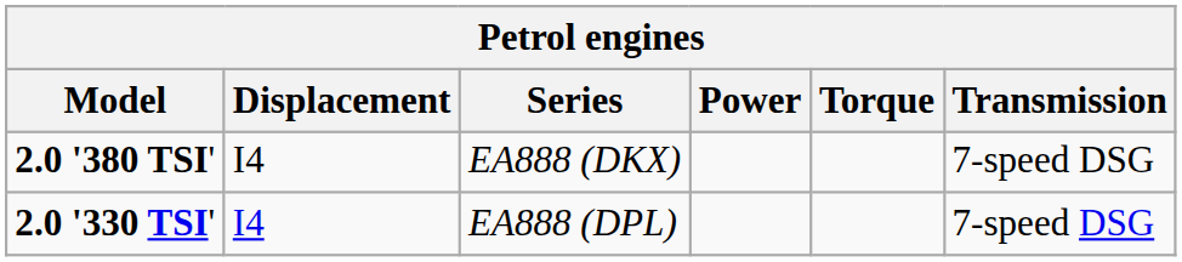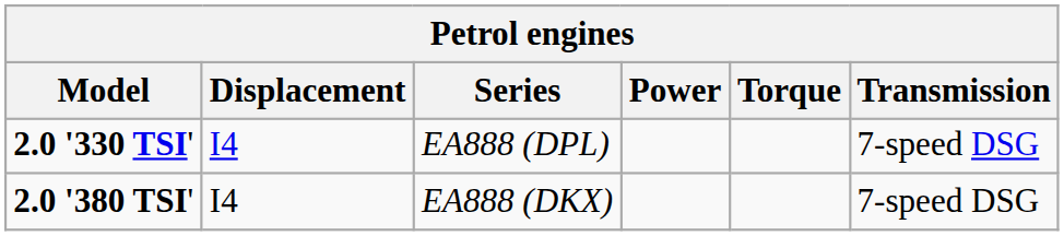rows swapped: 2.0 '330 TSI' <-> 2.0 '380 TSI'
